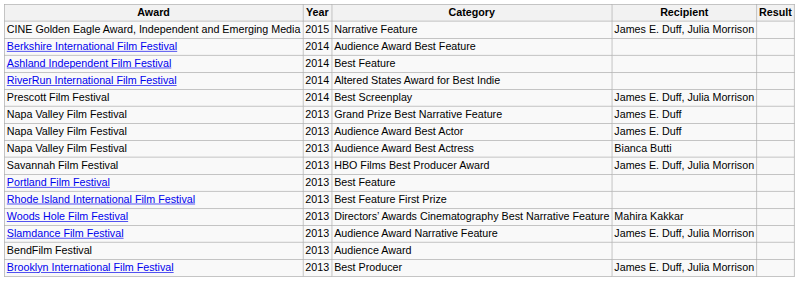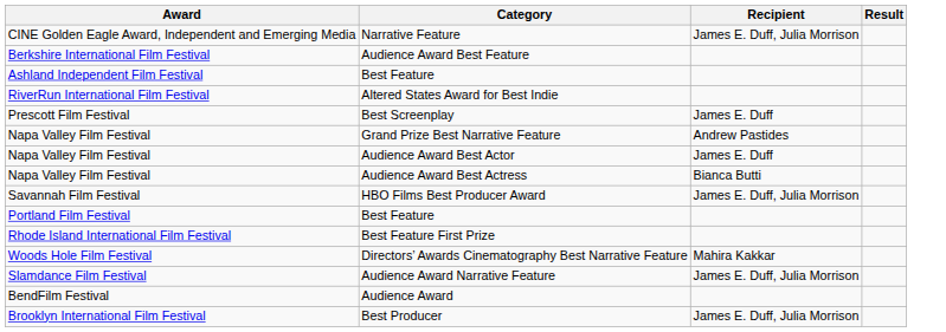- column: Year | 2015 | 2014 | 2014 | 2014 | 2014 | 2013 | 2013 | 2013 | 2013 | 2013 | 2013 | 2013 | 2013 | 2013 | 2013
Best Screenplay | Recipient: James E. Duff, Julia Morrison -> James E. Duff
Grand Prize Best Narrative Feature | Recipient: James E. Duff -> Andrew Pastides
